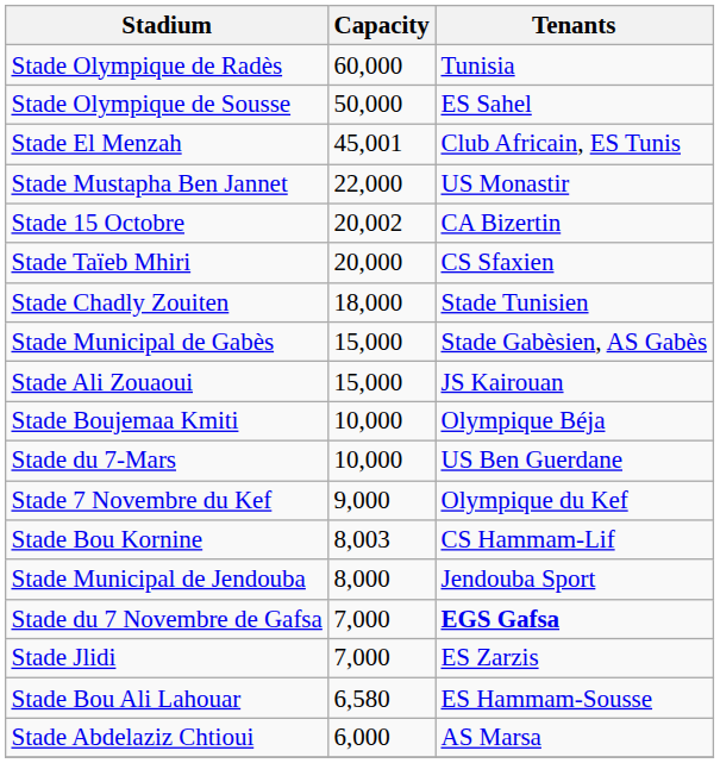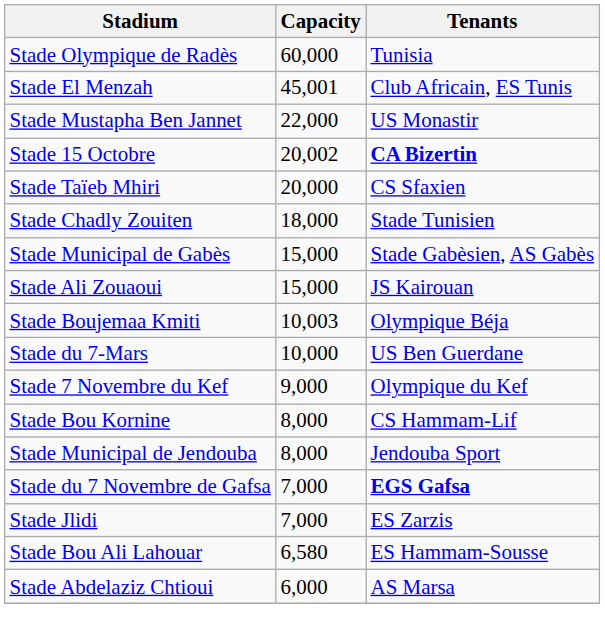- row: Stade Olympique de Sousse | 50,000 | ES Sahel
Stade 15 Octobre | Tenants: normal -> bold
Stade Boujemaa Kmiti | Capacity: 10,000 -> 10,003
Stade Bou Kornine | Capacity: 8,003 -> 8,000
